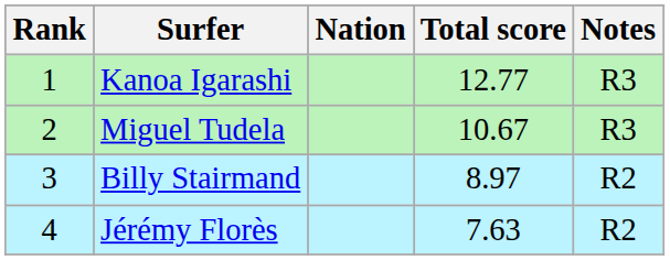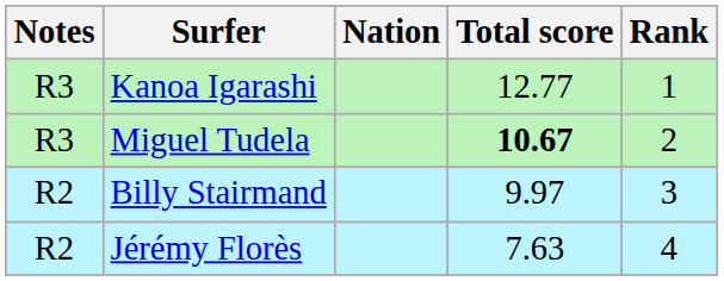columns swapped: Rank <-> Notes
Miguel Tudela | Total score: normal -> bold
Billy Stairmand | Total score: 8.97 -> 9.97
